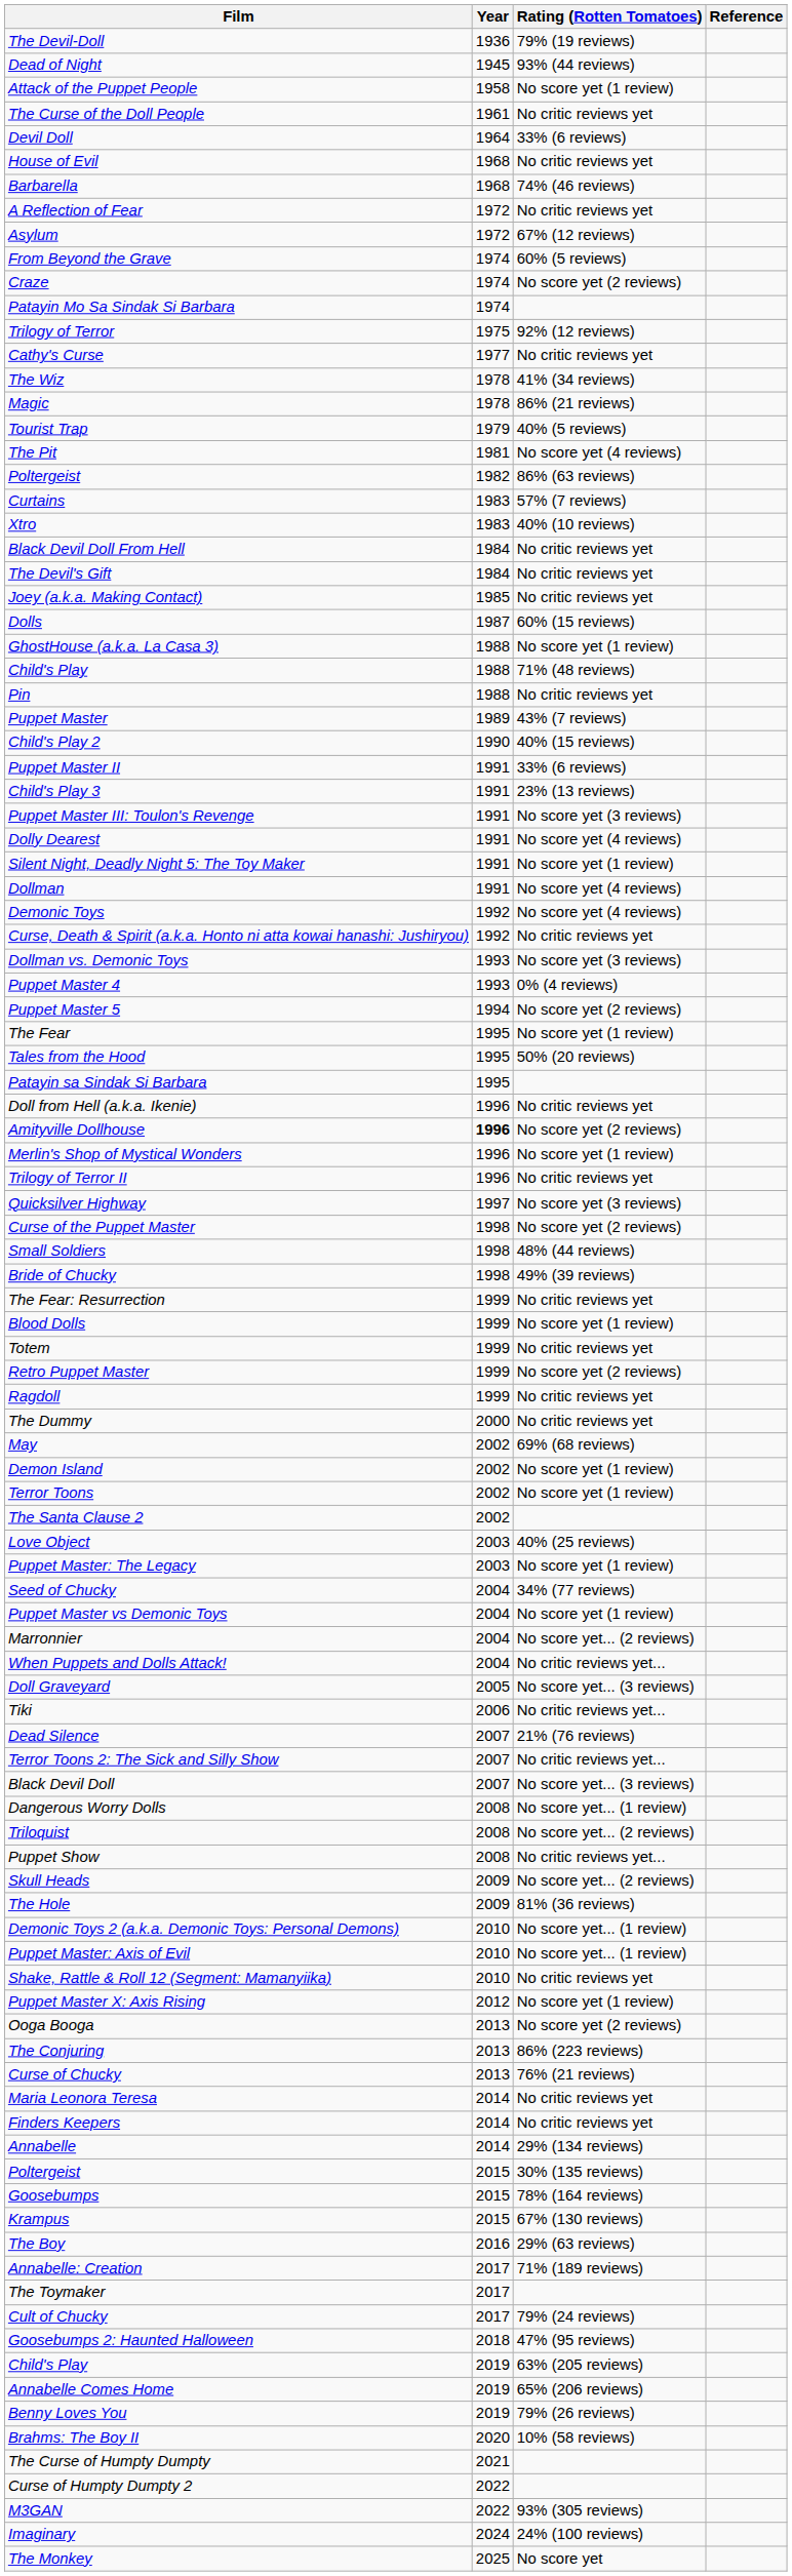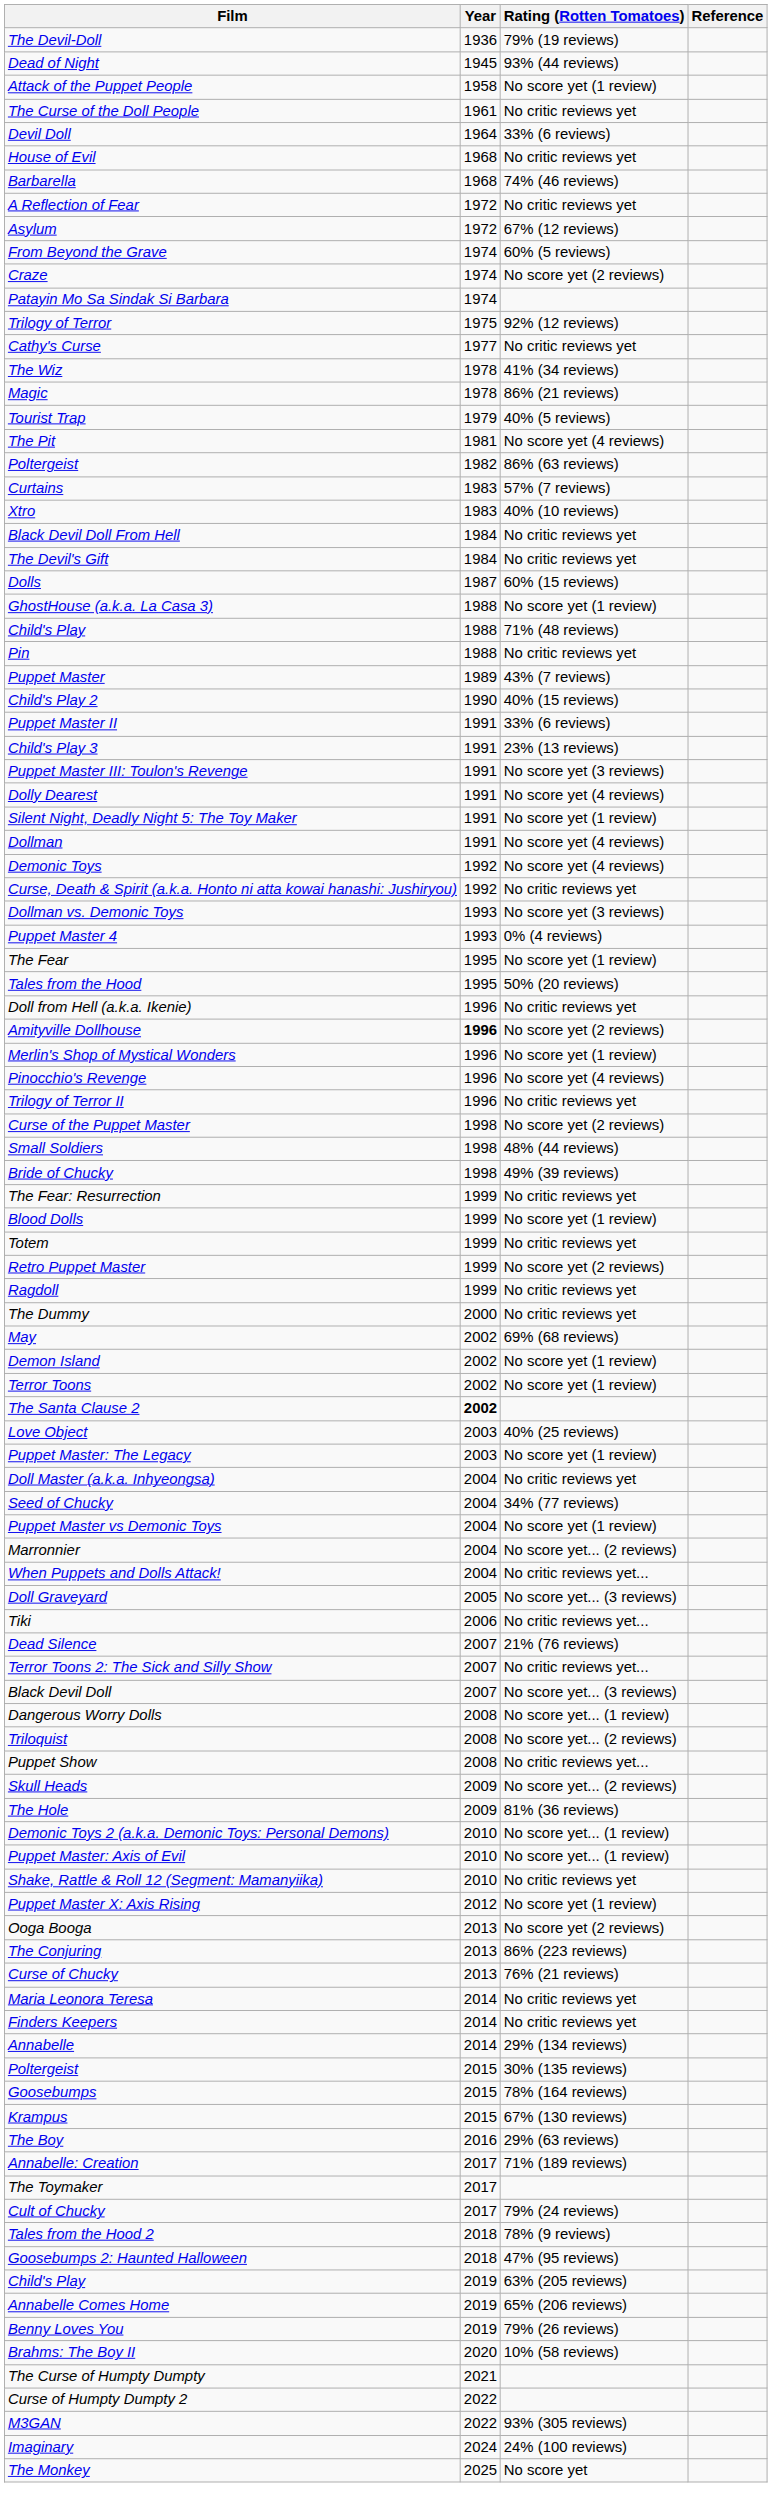- row: Joey (a.k.a. Making Contact) | 1985 | No critic reviews yet
- row: Puppet Master 5 | 1994 | No score yet (2 reviews)
- row: Patayin sa Sindak Si Barbara | 1995
+ row: Pinocchio's Revenge | 1996 | No score yet (4 reviews)
- row: Quicksilver Highway | 1997 | No score yet (3 reviews)
The Santa Clause 2 | Year: normal -> bold
+ row: Doll Master (a.k.a. Inhyeongsa) | 2004 | No critic reviews yet
+ row: Tales from the Hood 2 | 2018 | 78% (9 reviews)
